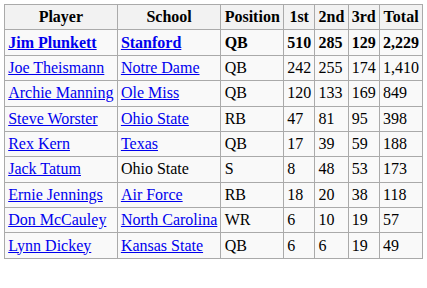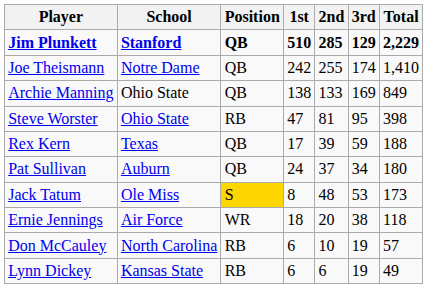Archie Manning | School: Ole Miss -> Ohio State
Archie Manning | 1st: 120 -> 138
+ row: Pat Sullivan | Auburn | QB | 24 | 37 | 34 | 180
Jack Tatum | School: Ohio State -> Ole Miss
Jack Tatum | Position: no background -> gold background
Ernie Jennings | Position: RB -> WR
Don McCauley | Position: WR -> RB
Lynn Dickey | Position: QB -> RB
